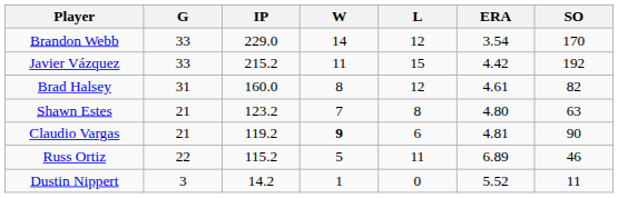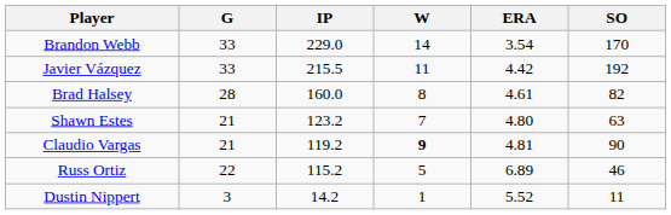- column: L | 12 | 15 | 12 | 8 | 6 | 11 | 0
Javier Vázquez | IP: 215.2 -> 215.5
Brad Halsey | G: 31 -> 28
